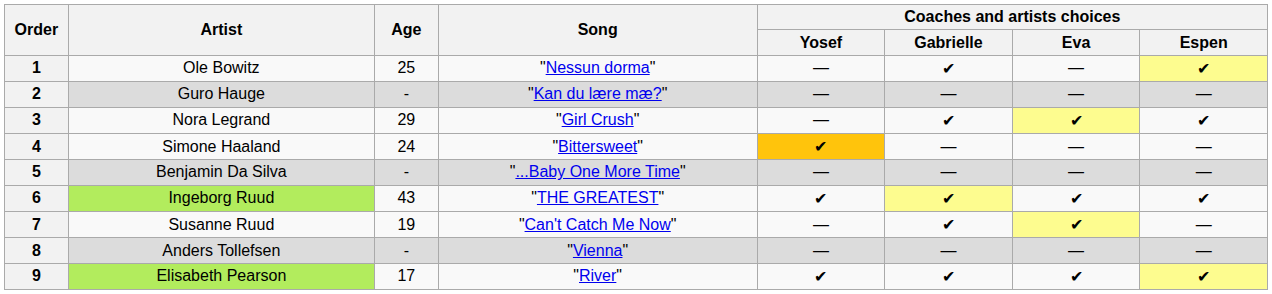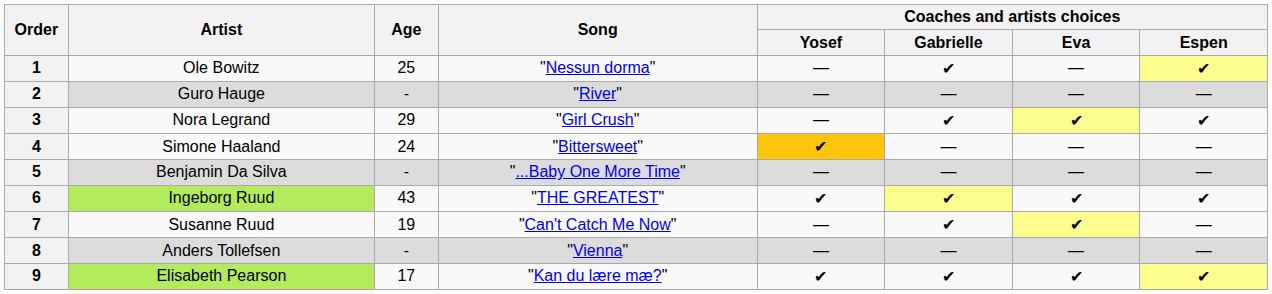2 | Song: "Kan du lære mæ?" -> "River"
9 | Song: "River" -> "Kan du lære mæ?"
